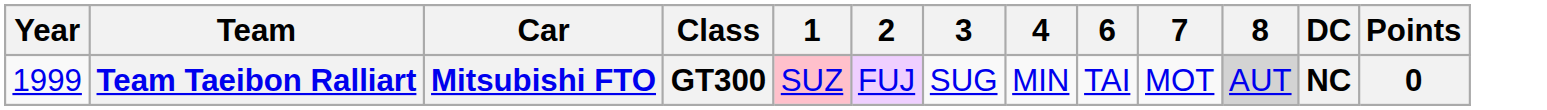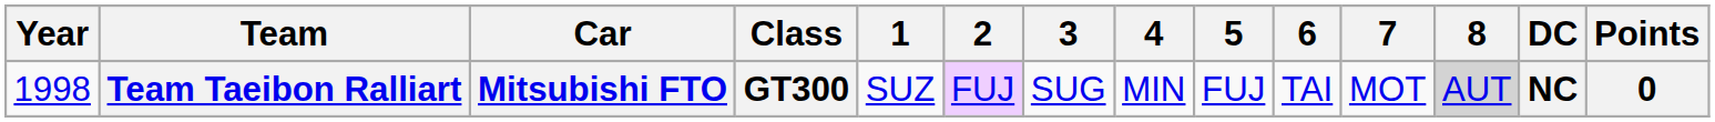+ column: 5 | FUJ
Team Taeibon Ralliart | Year: 1999 -> 1998
Team Taeibon Ralliart | 1: pink background -> no background
